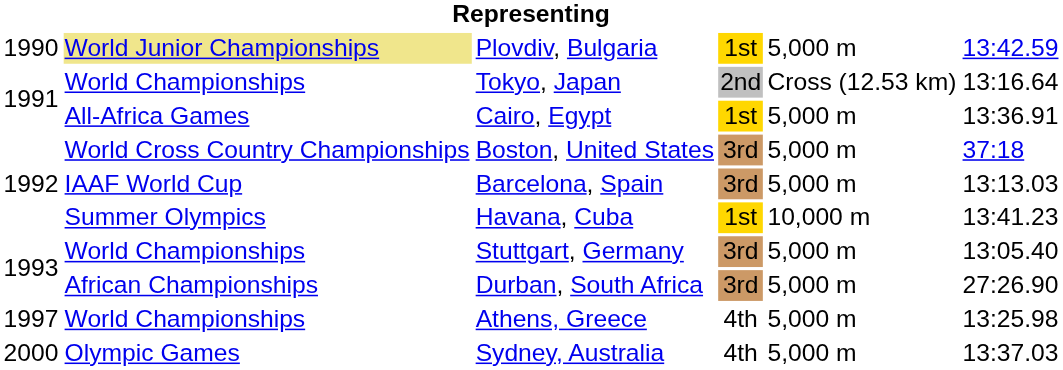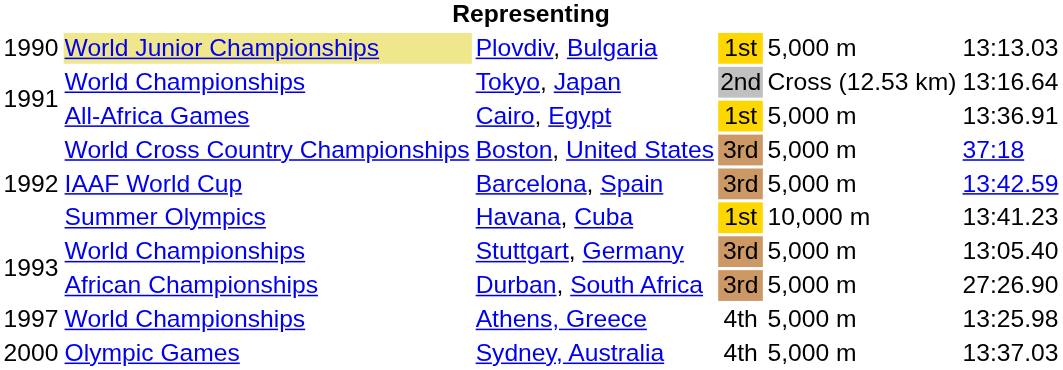Plovdiv, Bulgaria | column 6: 13:42.59 -> 13:13.03
Barcelona, Spain | column 6: 13:13.03 -> 13:42.59
